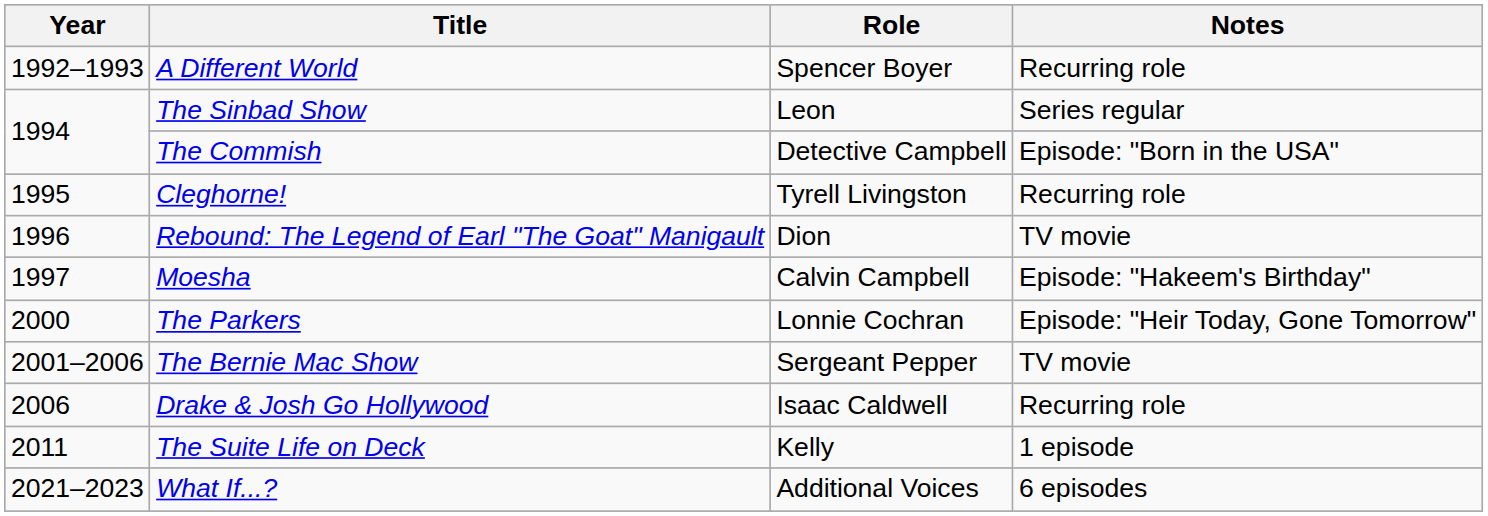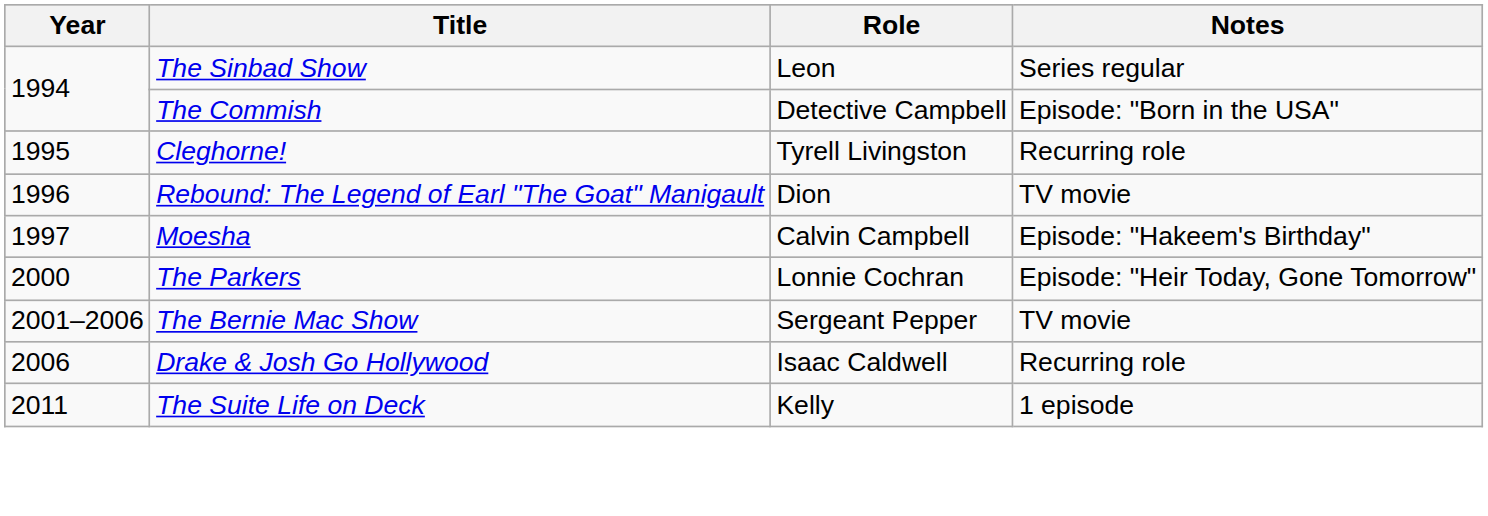- row: 1992–1993 | A Different World | Spencer Boyer | Recurring role
- row: 2021–2023 | What If...? | Additional Voices | 6 episodes
